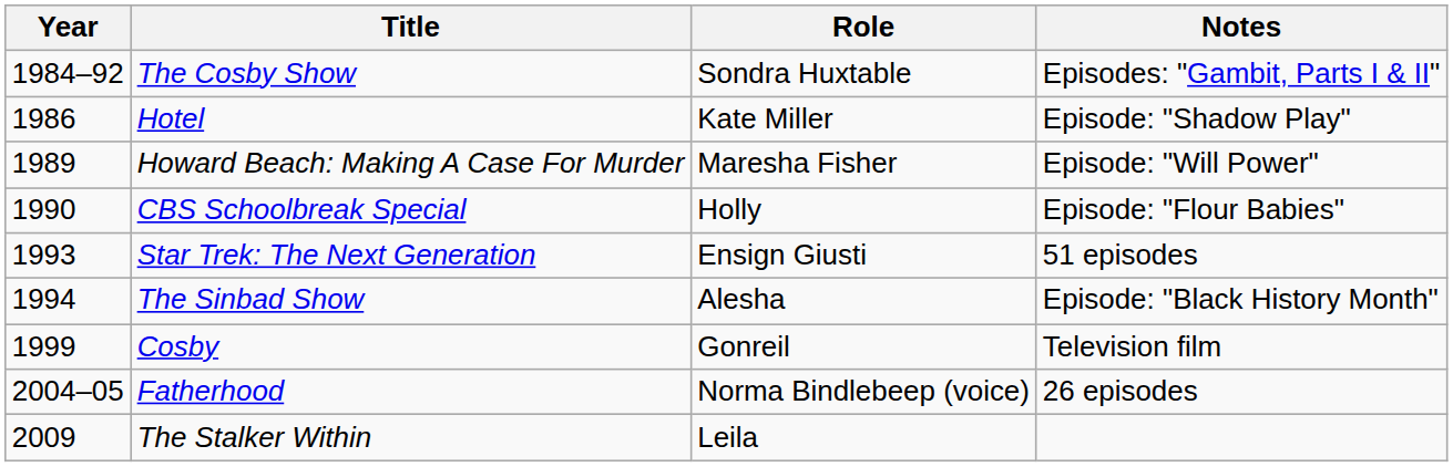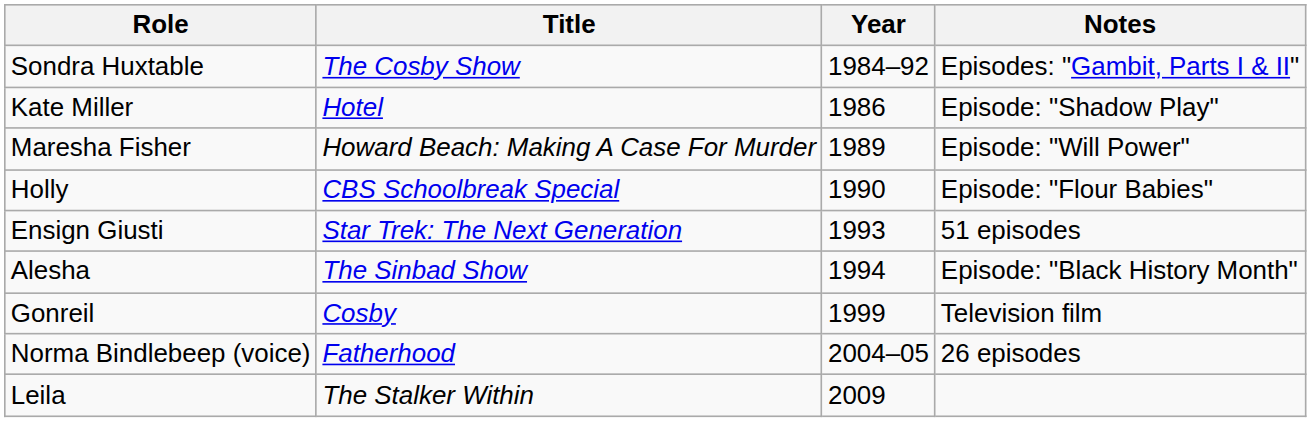columns swapped: Year <-> Role
